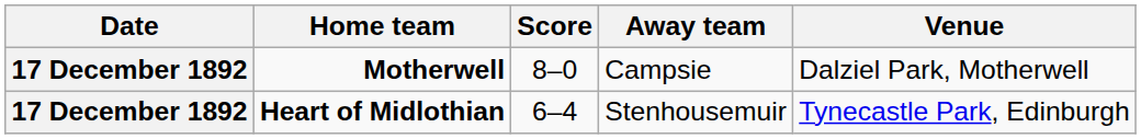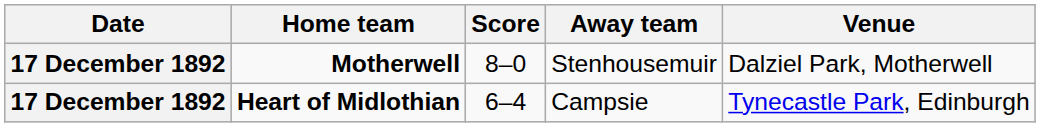Motherwell | Away team: Campsie -> Stenhousemuir
Heart of Midlothian | Away team: Stenhousemuir -> Campsie
